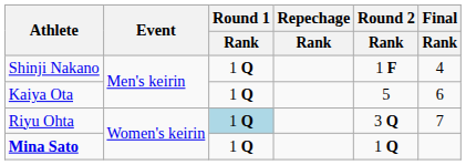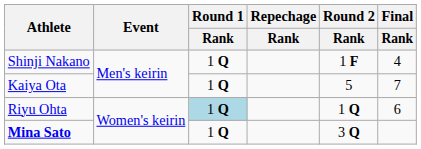Kaiya Ota | Final / Rank: 6 -> 7
Riyu Ohta | Round 2 / Rank: 3 Q -> 1 Q
Riyu Ohta | Final / Rank: 7 -> 6
Mina Sato | Round 2 / Rank: 1 Q -> 3 Q
